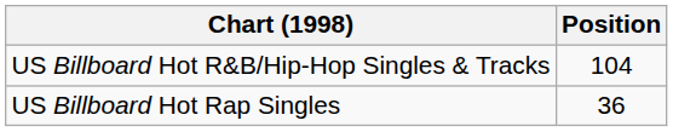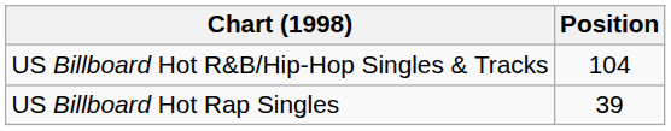US Billboard Hot Rap Singles | Position: 36 -> 39
